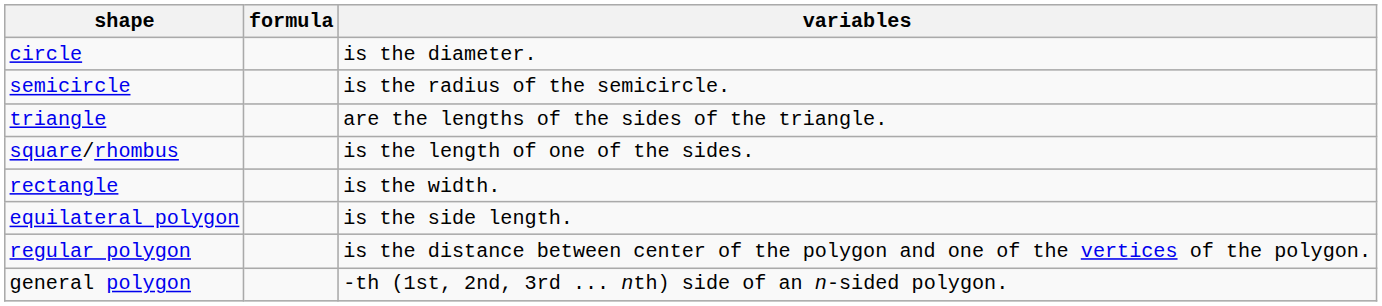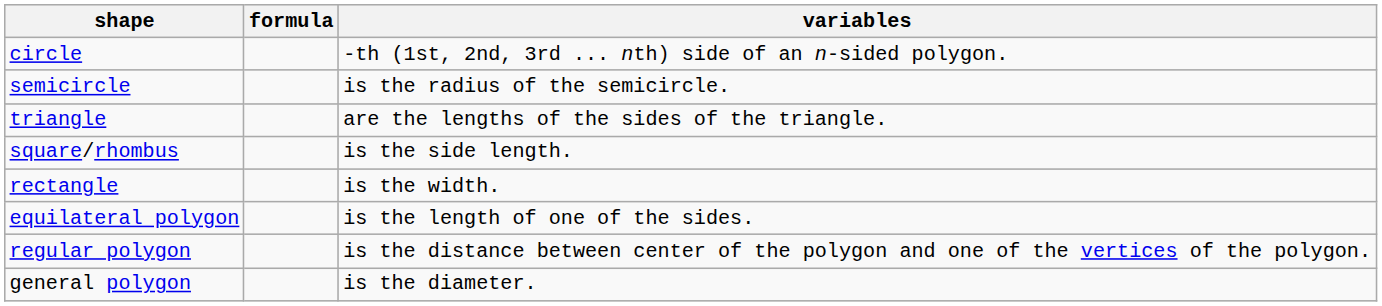circle | variables: is the diameter. -> -th (1st, 2nd, 3rd ... nth) side of an n-sided polygon.
square/rhombus | variables: is the length of one of the sides. -> is the side length.
equilateral polygon | variables: is the side length. -> is the length of one of the sides.
general polygon | variables: -th (1st, 2nd, 3rd ... nth) side of an n-sided polygon. -> is the diameter.
